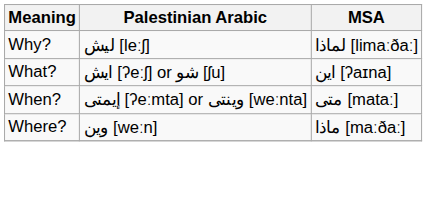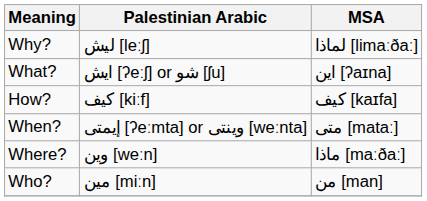+ row: How? | كيف [kiːf] | كيف [kaɪfa]
+ row: Who? | مين [miːn] | من [man]
